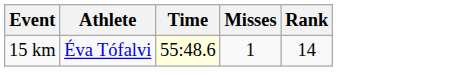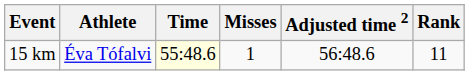+ column: Adjusted time 2 | 56:48.6
15 km | Rank: 14 -> 11
